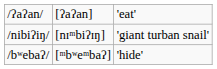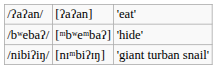rows swapped: /nibiʔiŋ/ <-> /bʷebaʔ/
